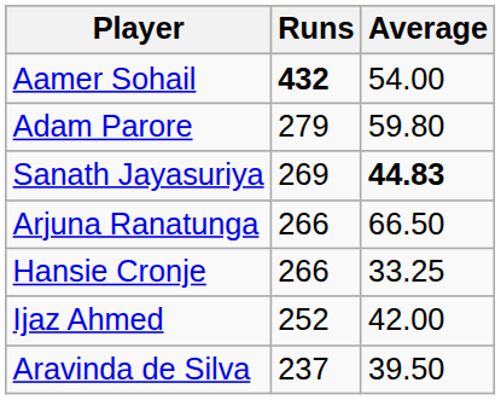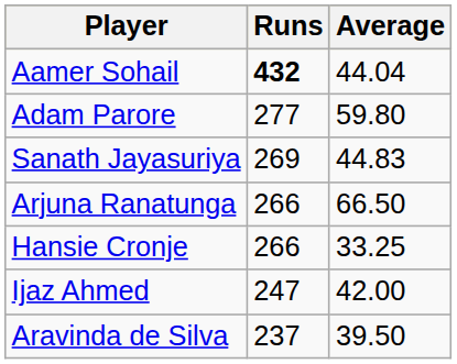Aamer Sohail | Average: 54.00 -> 44.04
Adam Parore | Runs: 279 -> 277
Sanath Jayasuriya | Average: bold -> normal
Ijaz Ahmed | Runs: 252 -> 247
